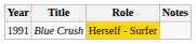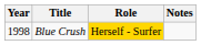Blue Crush | Year: 1991 -> 1998
